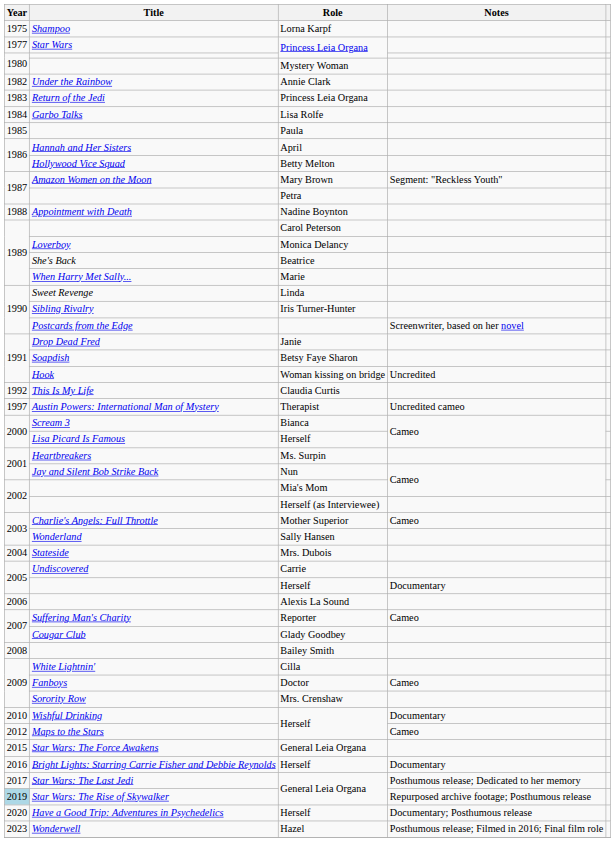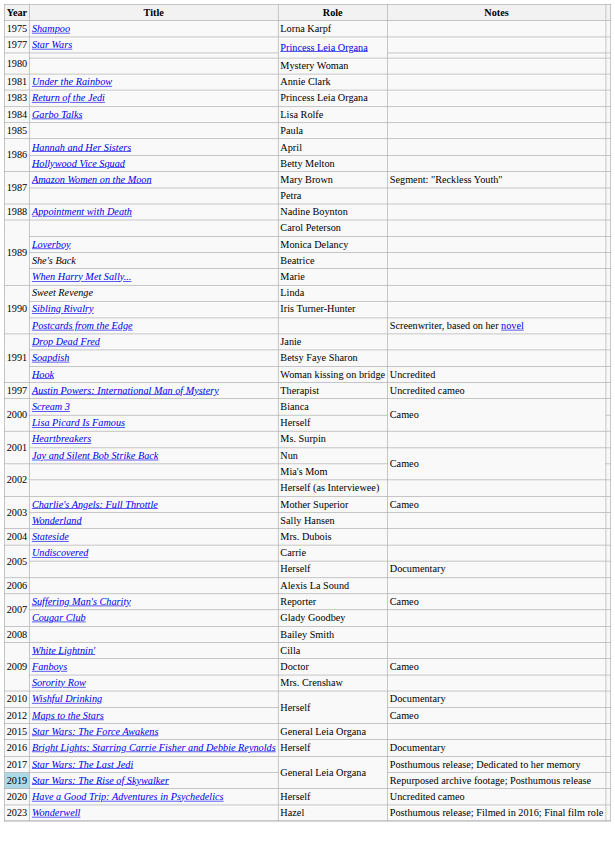Under the Rainbow | Year: 1982 -> 1981
- row: 1992 | This Is My Life | Claudia Curtis
Have a Good Trip: Adventures in Psychedelics | Notes: Documentary; Posthumous release -> Uncredited cameo
